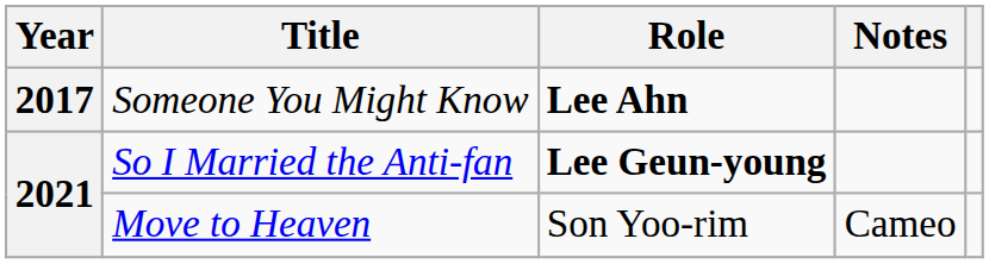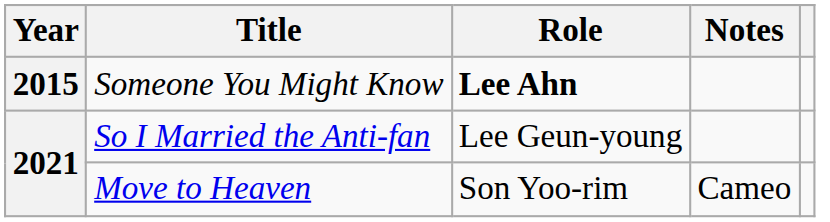Someone You Might Know | Year: 2017 -> 2015
So I Married the Anti-fan | Role: bold -> normal
